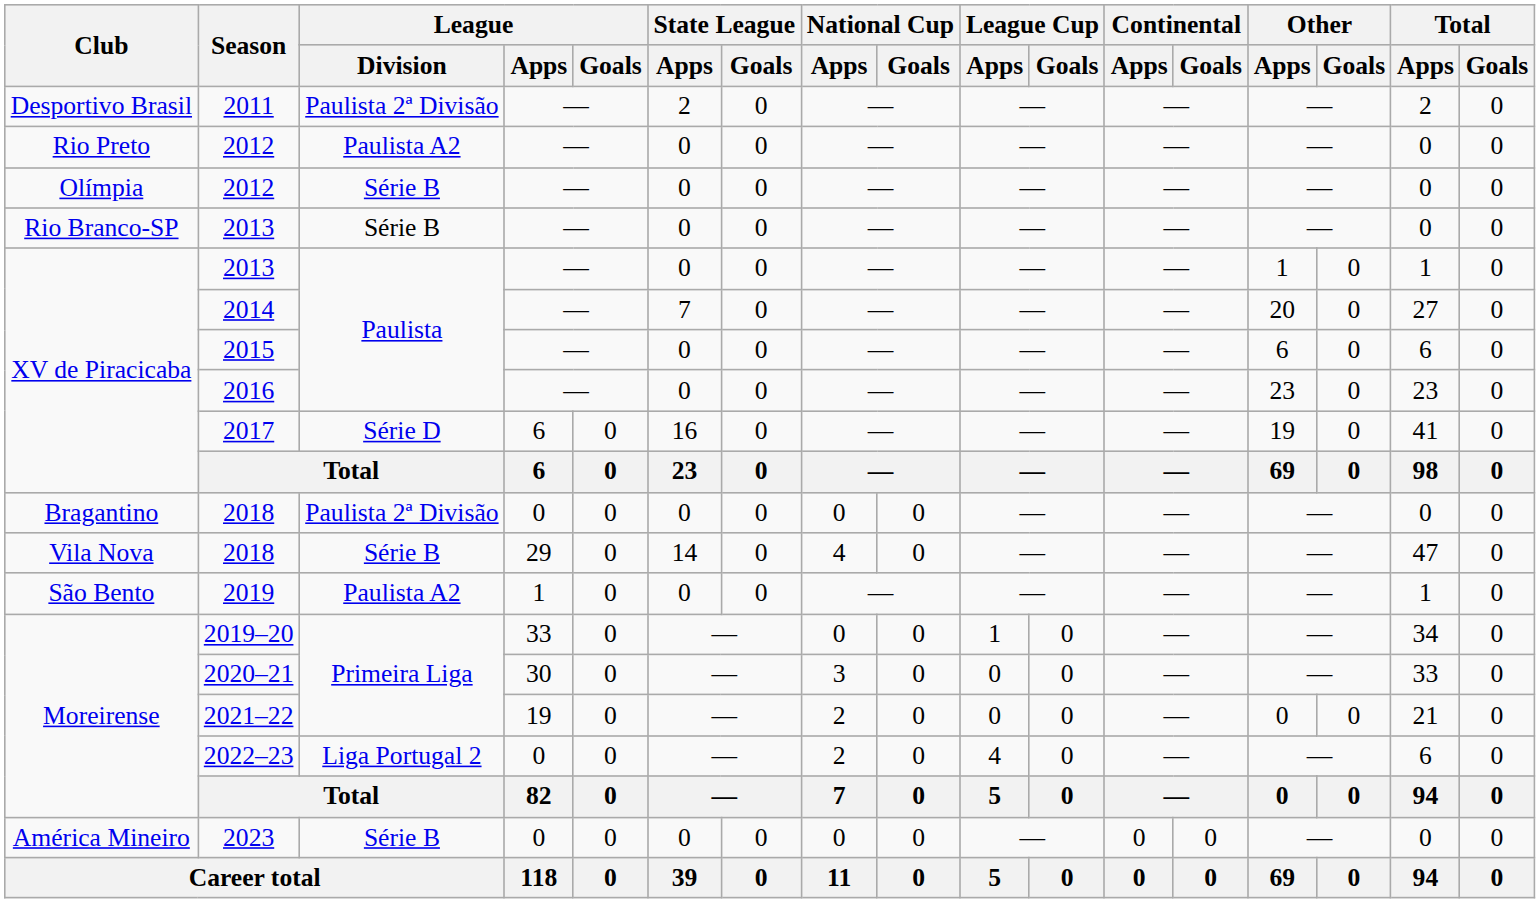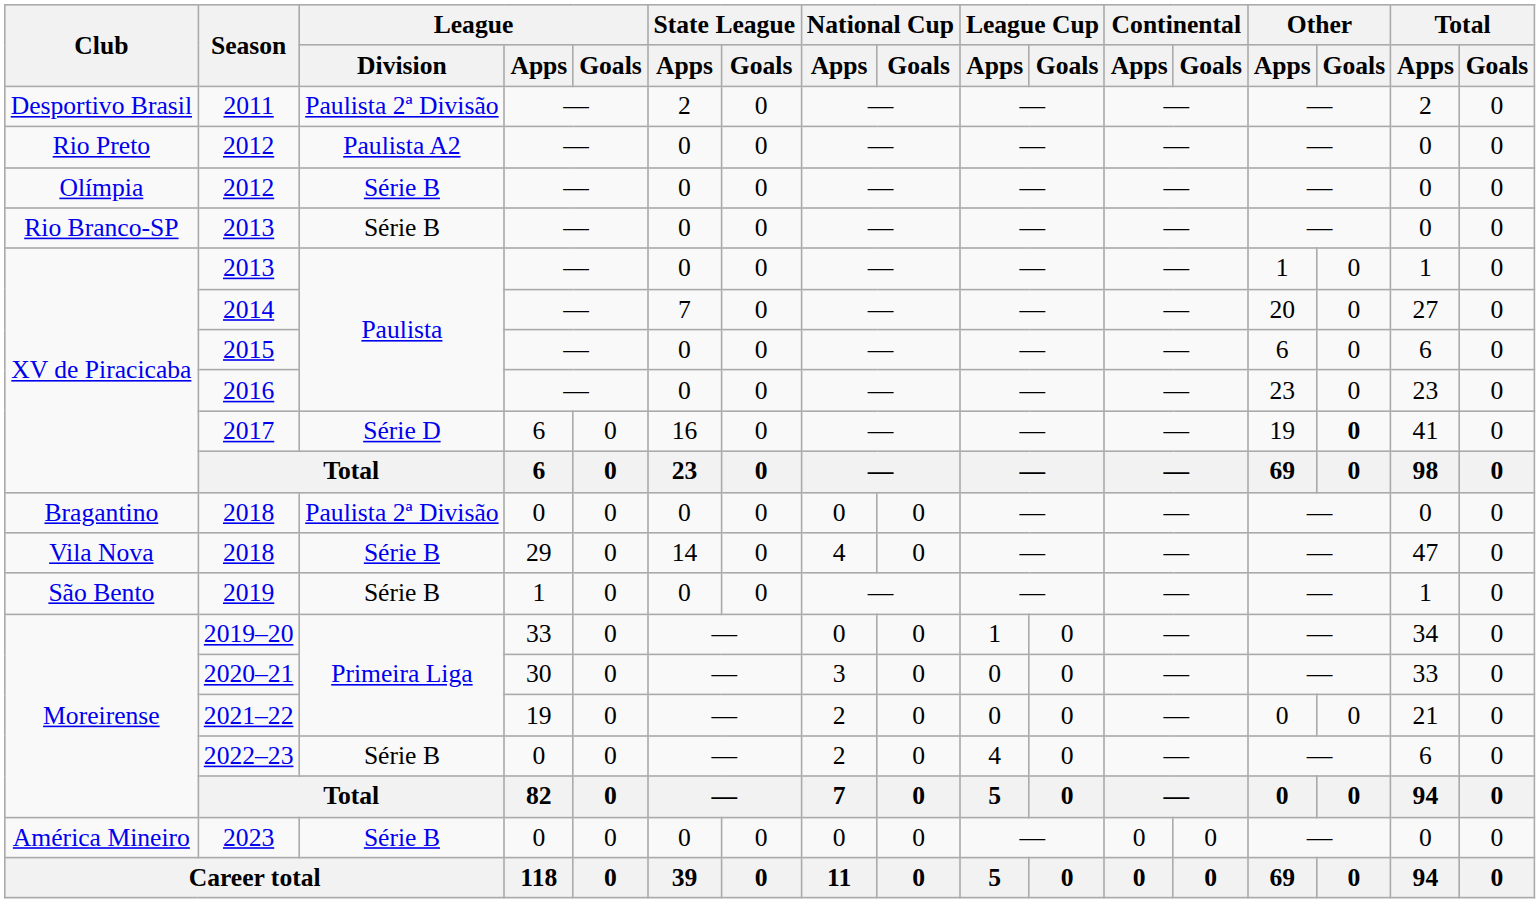2017 | Other / Goals: normal -> bold
2019 | League / Division: Paulista A2 -> Série B
2022–23 | League / Division: Liga Portugal 2 -> Série B
